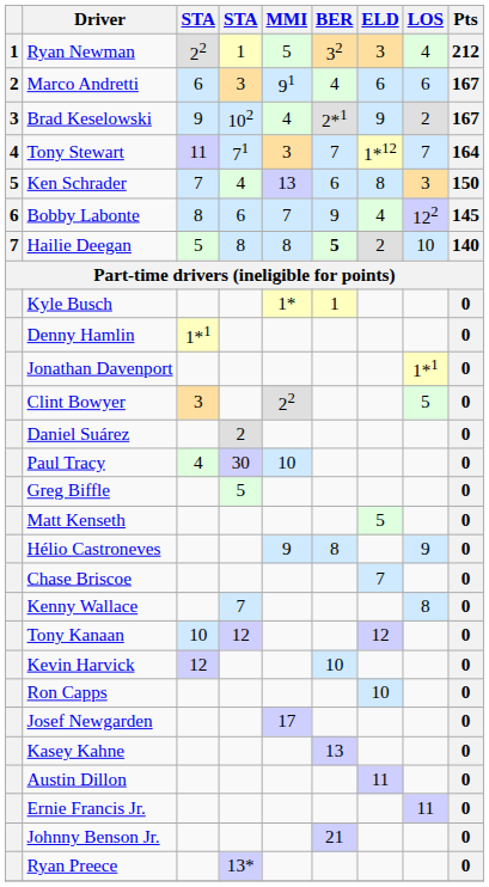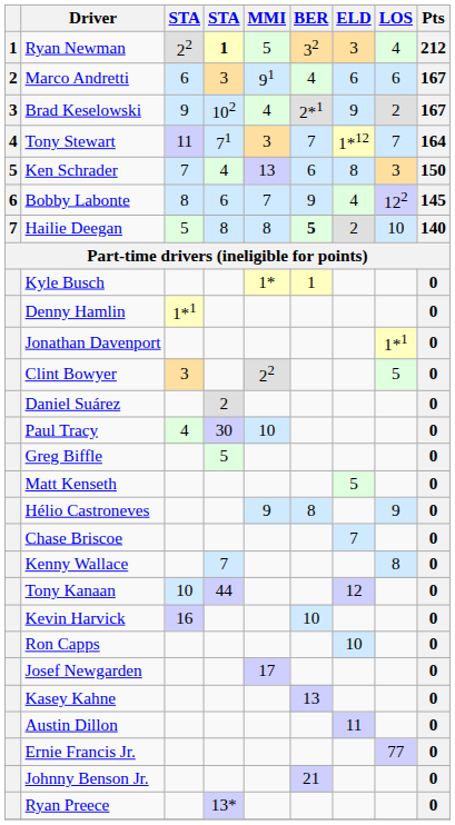Ryan Newman | column 4: normal -> bold
Tony Kanaan | column 4: 12 -> 44
Kevin Harvick | column 3: 12 -> 16
Ernie Francis Jr. | LOS: 11 -> 77
